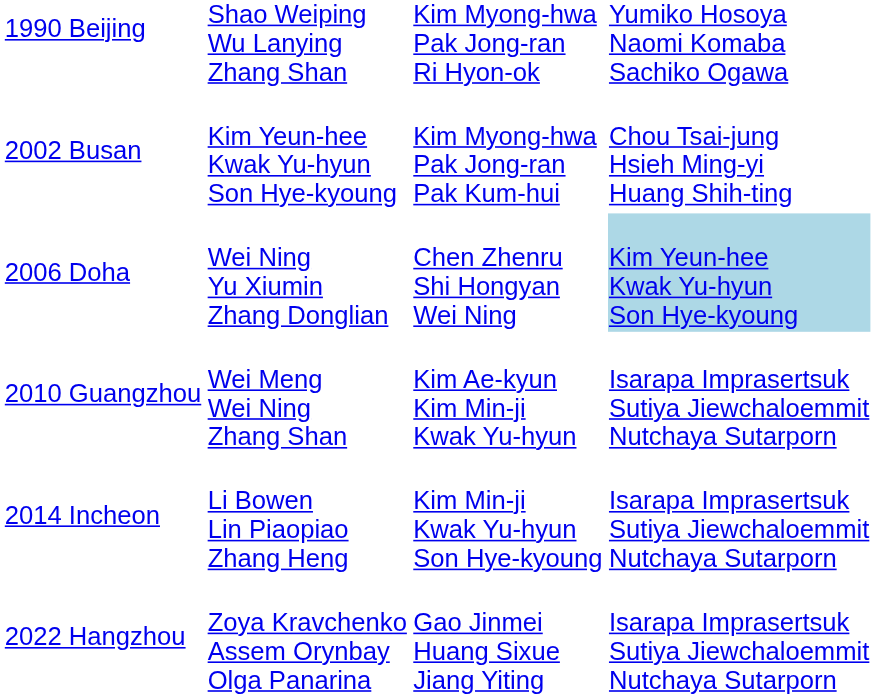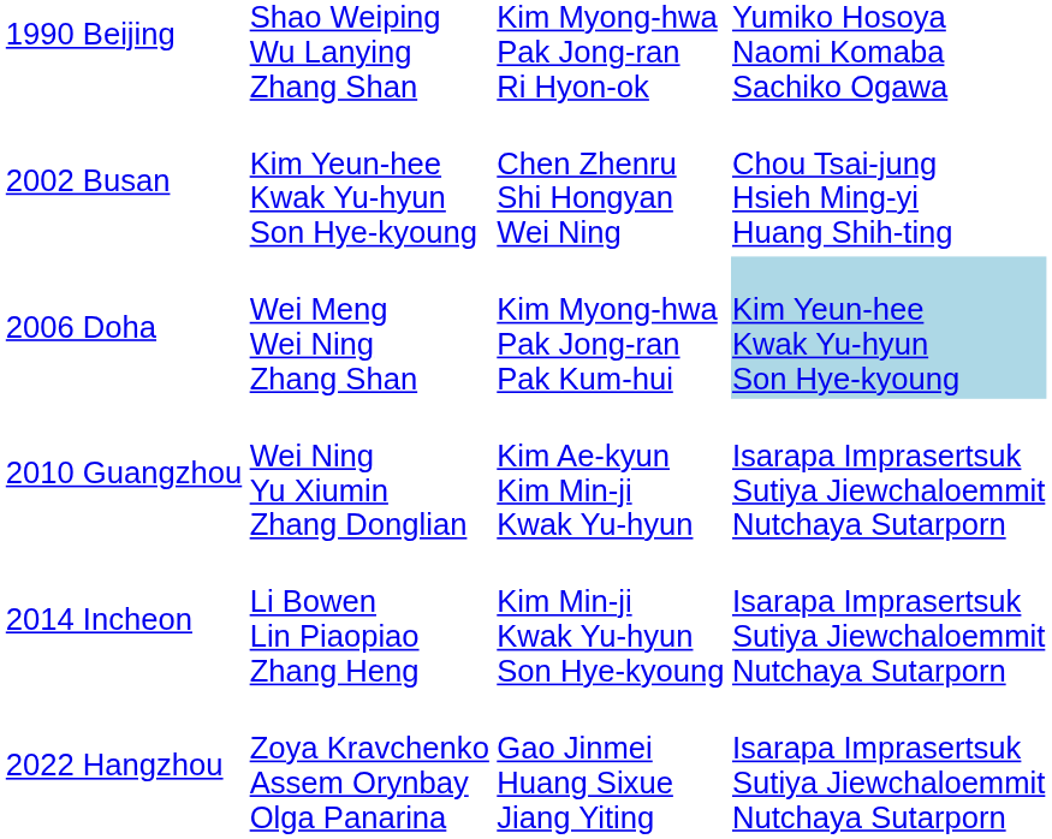2002 Busan | column 3: Kim Myong-hwa Pak Jong-ran Pak Kum-hui -> Chen Zhenru Shi Hongyan Wei Ning
2006 Doha | column 2: Wei Ning Yu Xiumin Zhang Donglian -> Wei Meng Wei Ning Zhang Shan
2006 Doha | column 3: Chen Zhenru Shi Hongyan Wei Ning -> Kim Myong-hwa Pak Jong-ran Pak Kum-hui
2010 Guangzhou | column 2: Wei Meng Wei Ning Zhang Shan -> Wei Ning Yu Xiumin Zhang Donglian
